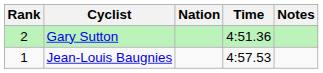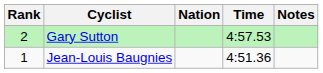Gary Sutton | Time: 4:51.36 -> 4:57.53
Jean-Louis Baugnies | Time: 4:57.53 -> 4:51.36
